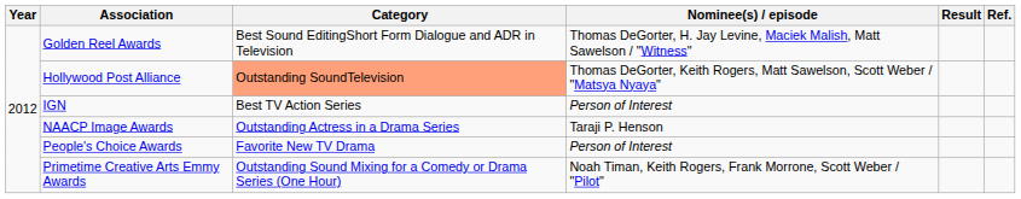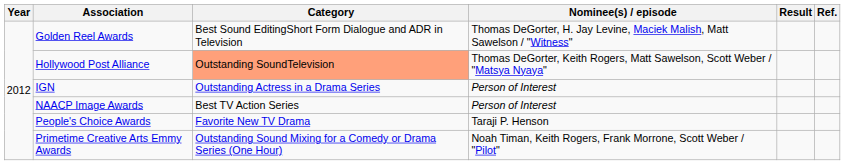IGN | Category: Best TV Action Series -> Outstanding Actress in a Drama Series
NAACP Image Awards | Category: Outstanding Actress in a Drama Series -> Best TV Action Series
NAACP Image Awards | Nominee(s) / episode: Taraji P. Henson -> Person of Interest
People's Choice Awards | Nominee(s) / episode: Person of Interest -> Taraji P. Henson
